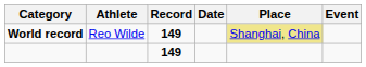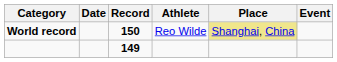columns swapped: Athlete <-> Date
World record | Record: 149 -> 150
